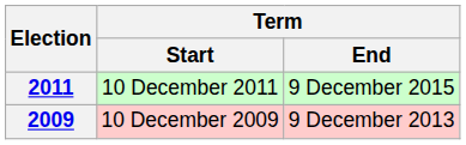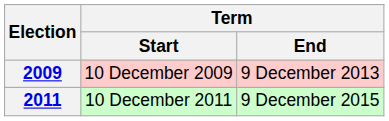rows swapped: 2009 <-> 2011
